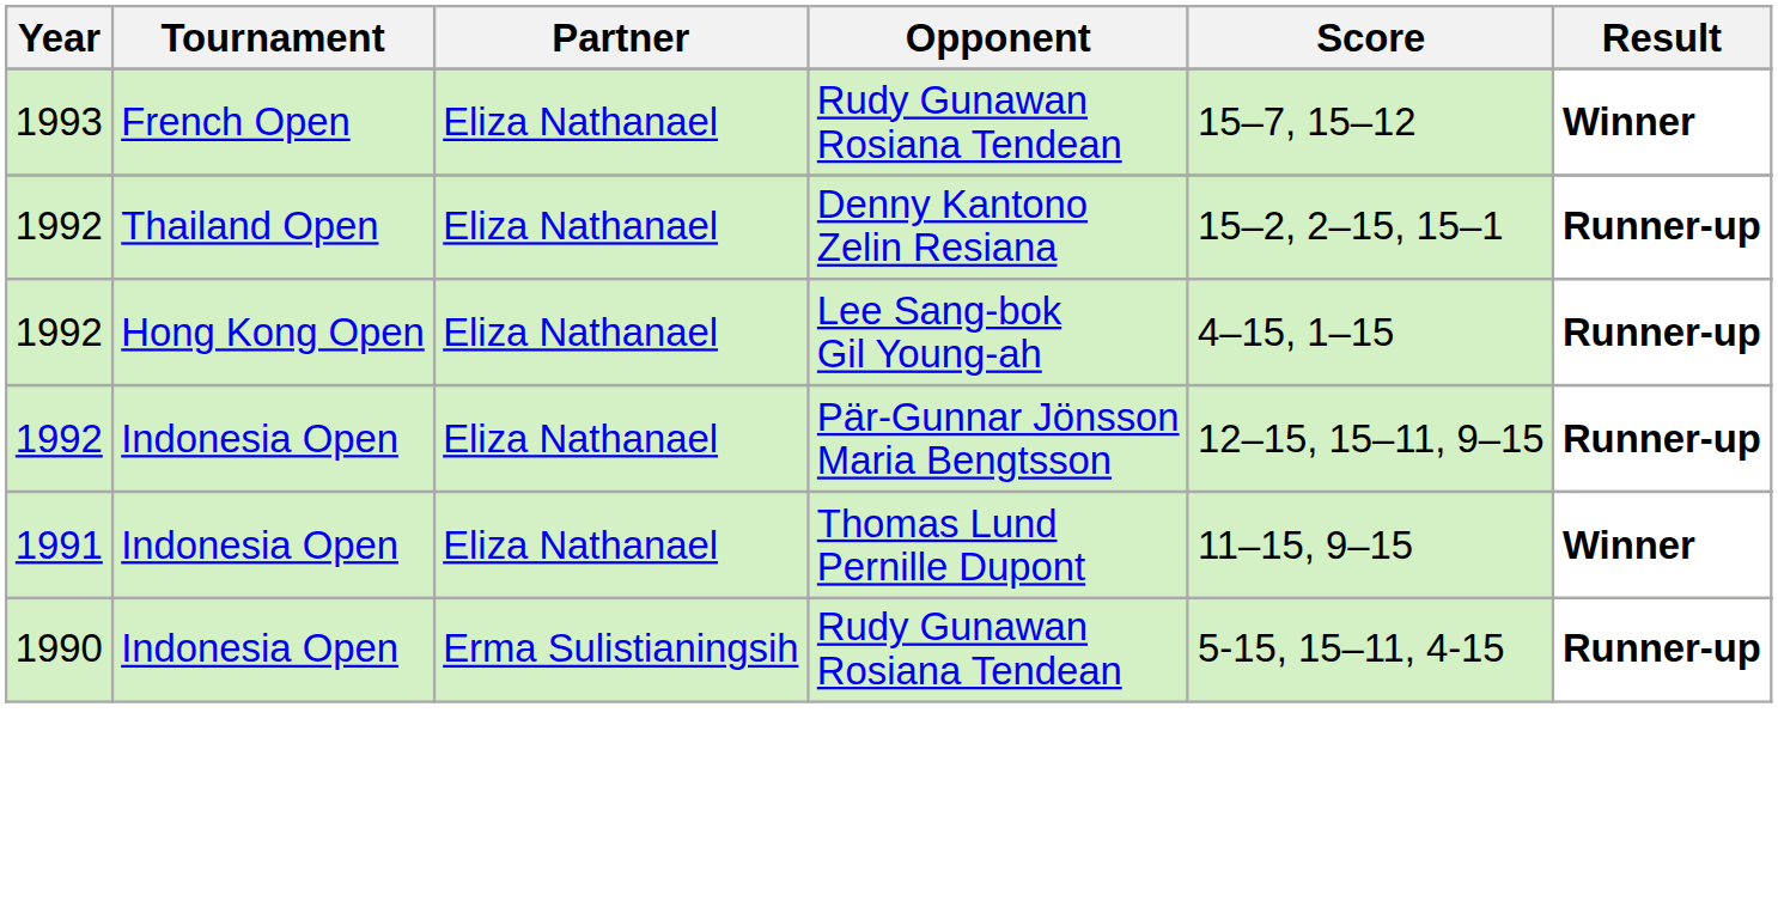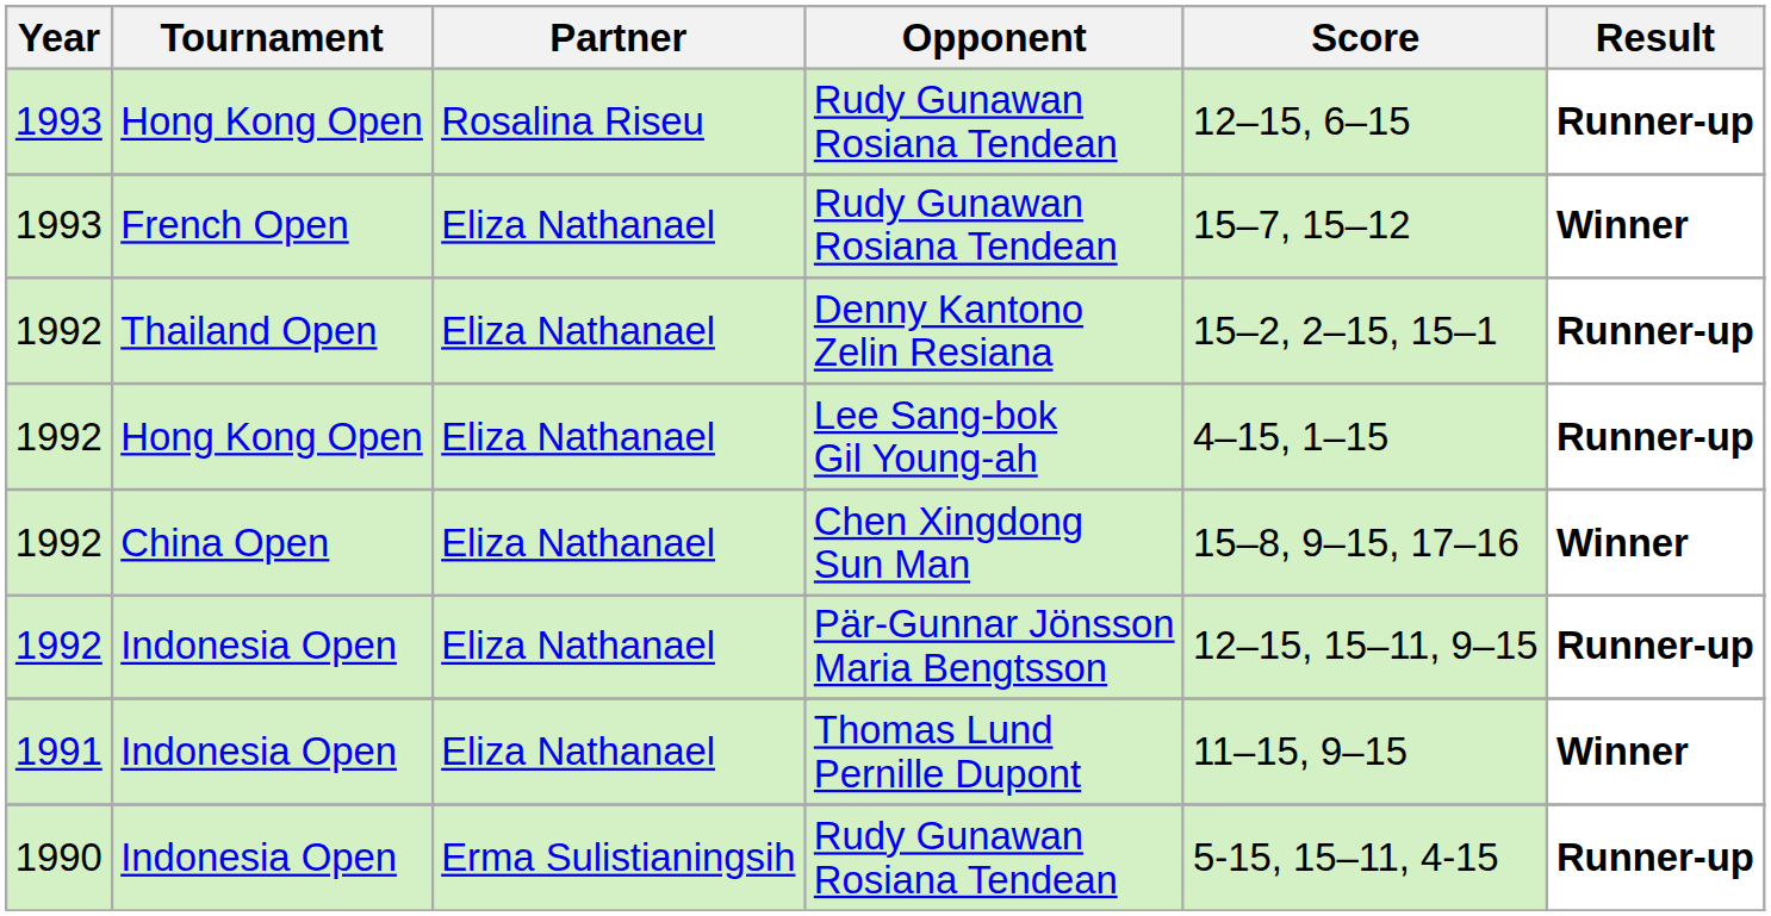+ row: 1993 | Hong Kong Open | Rosalina Riseu | Rudy Gunawan Rosiana Tendean | 12–15, 6–15 | Runner-up
+ row: 1992 | China Open | Eliza Nathanael | Chen Xingdong Sun Man | 15–8, 9–15, 17–16 | Winner
